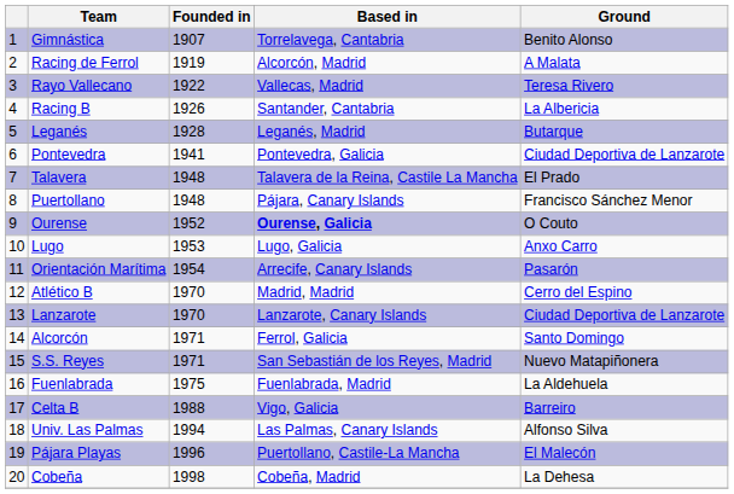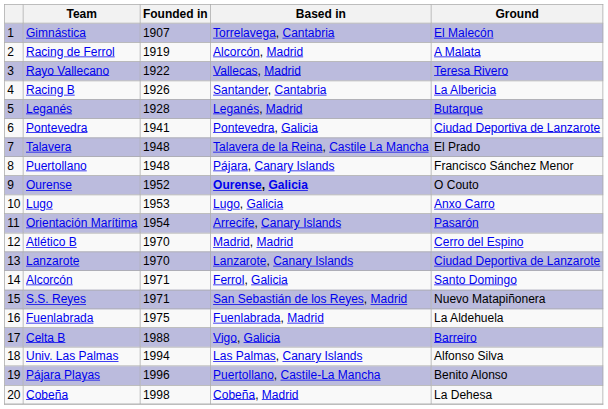Gimnástica | Ground: Benito Alonso -> El Malecón
Pájara Playas | Ground: El Malecón -> Benito Alonso
